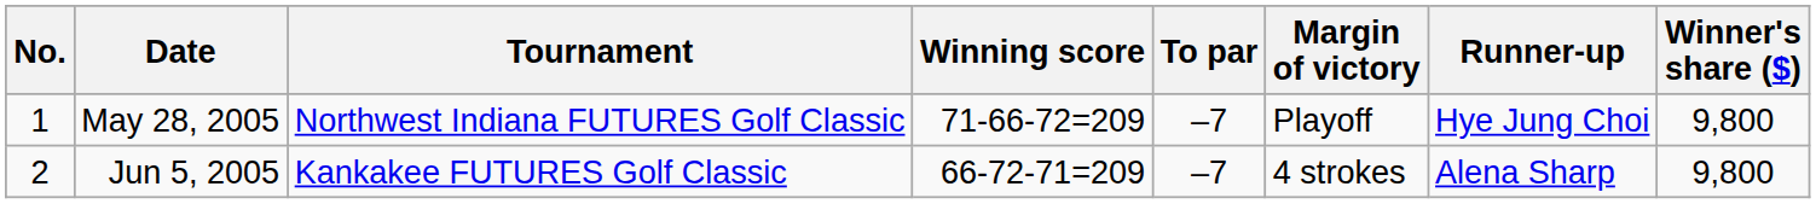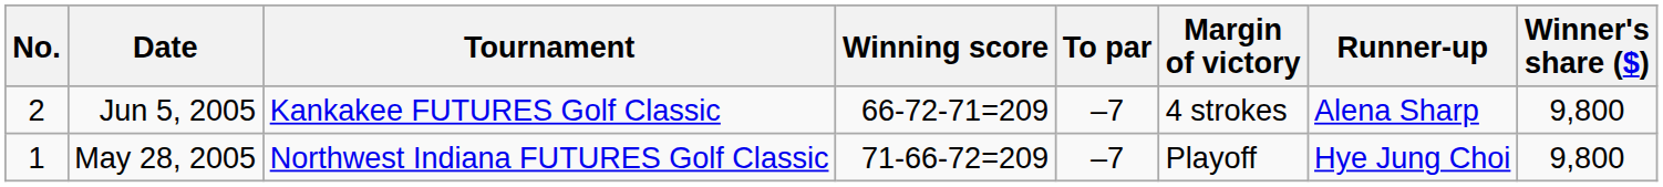rows swapped: May 28, 2005 <-> Jun 5, 2005
